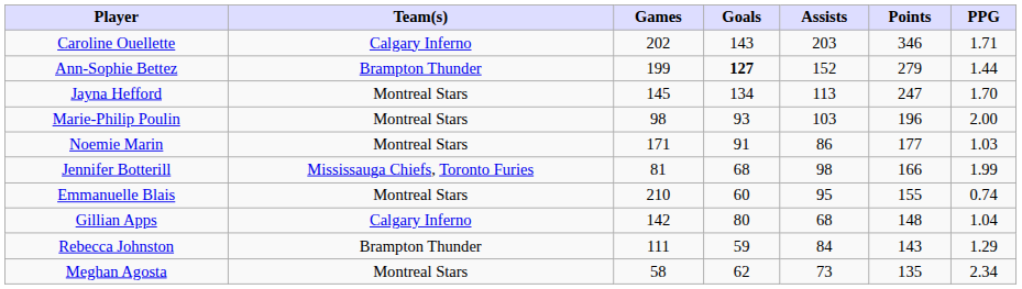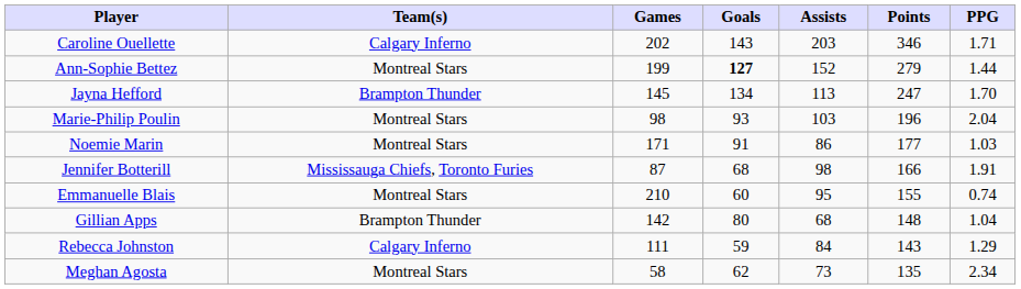Ann-Sophie Bettez | Team(s): Brampton Thunder -> Montreal Stars
Jayna Hefford | Team(s): Montreal Stars -> Brampton Thunder
Marie-Philip Poulin | PPG: 2.00 -> 2.04
Jennifer Botterill | Games: 81 -> 87
Jennifer Botterill | PPG: 1.99 -> 1.91
Gillian Apps | Team(s): Calgary Inferno -> Brampton Thunder
Rebecca Johnston | Team(s): Brampton Thunder -> Calgary Inferno
